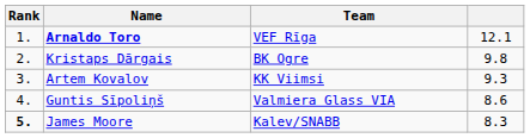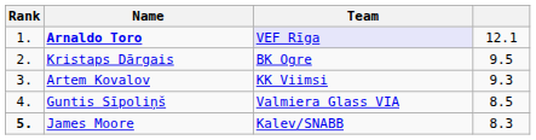Arnaldo Toro | Team: no background -> lavender background
Kristaps Dārgais | column 4: 9.8 -> 9.5
Guntis Sīpoliņš | column 4: 8.6 -> 8.5
